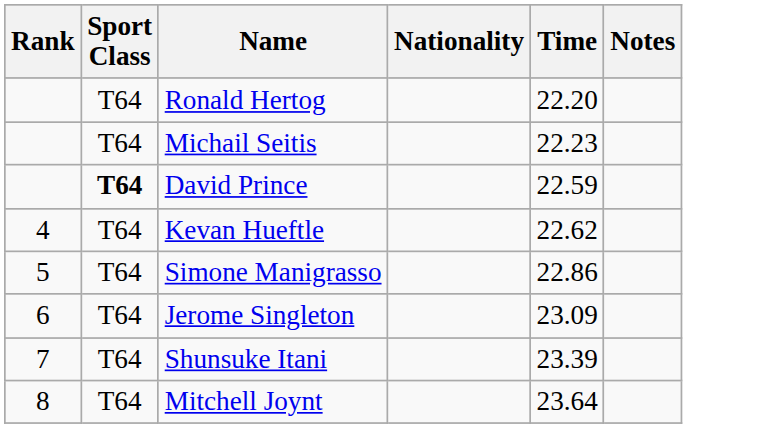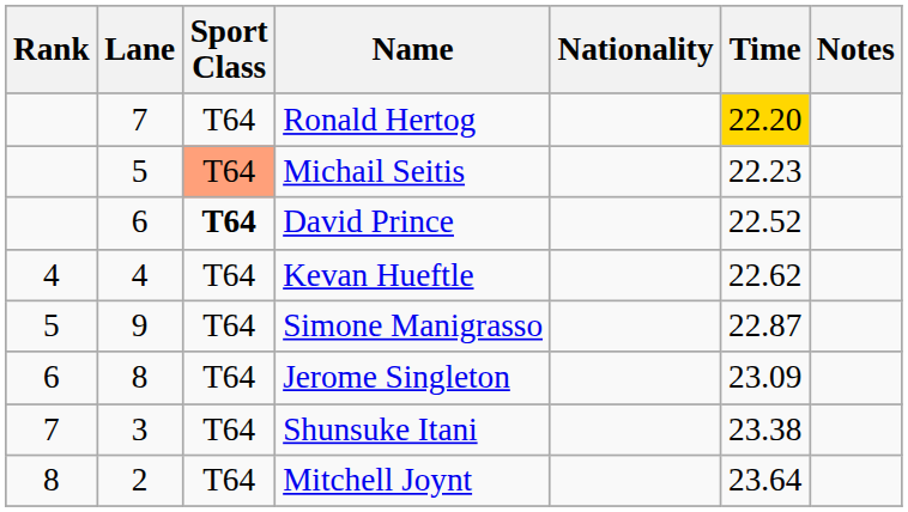+ column: Lane | 7 | 5 | 6 | 4 | 9 | 8 | 3 | 2
Ronald Hertog | Time: no background -> gold background
Michail Seitis | Sport Class: no background -> lightsalmon background
David Prince | Time: 22.59 -> 22.52
Simone Manigrasso | Time: 22.86 -> 22.87
Shunsuke Itani | Time: 23.39 -> 23.38
